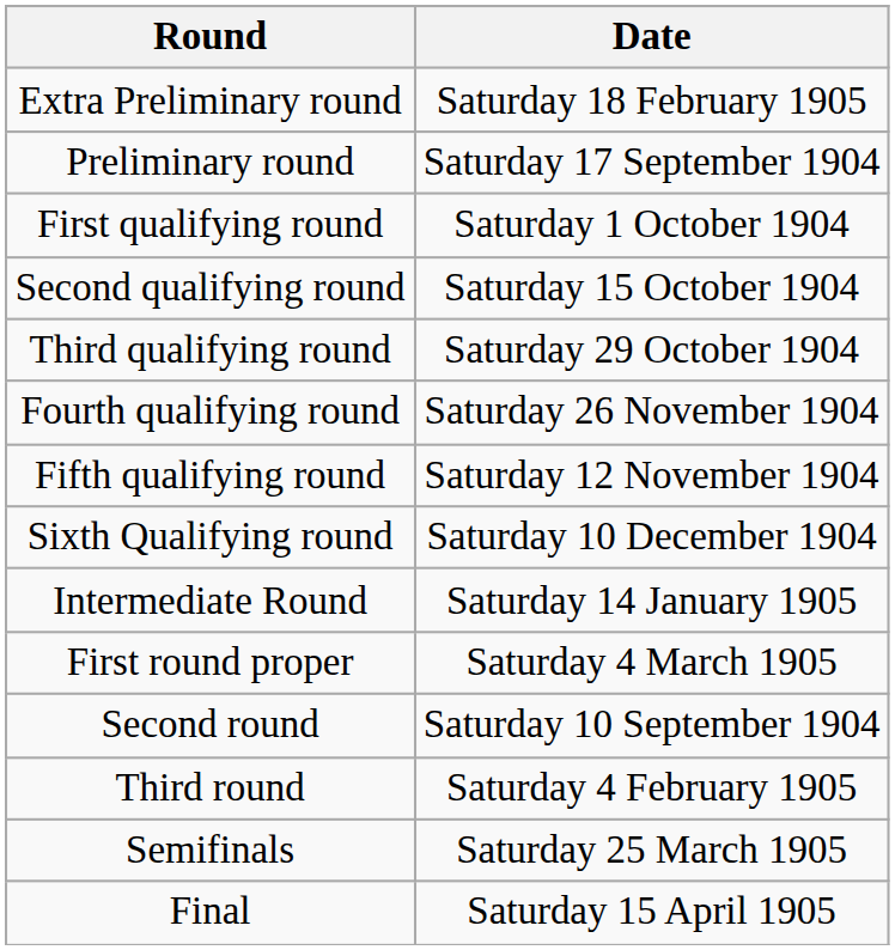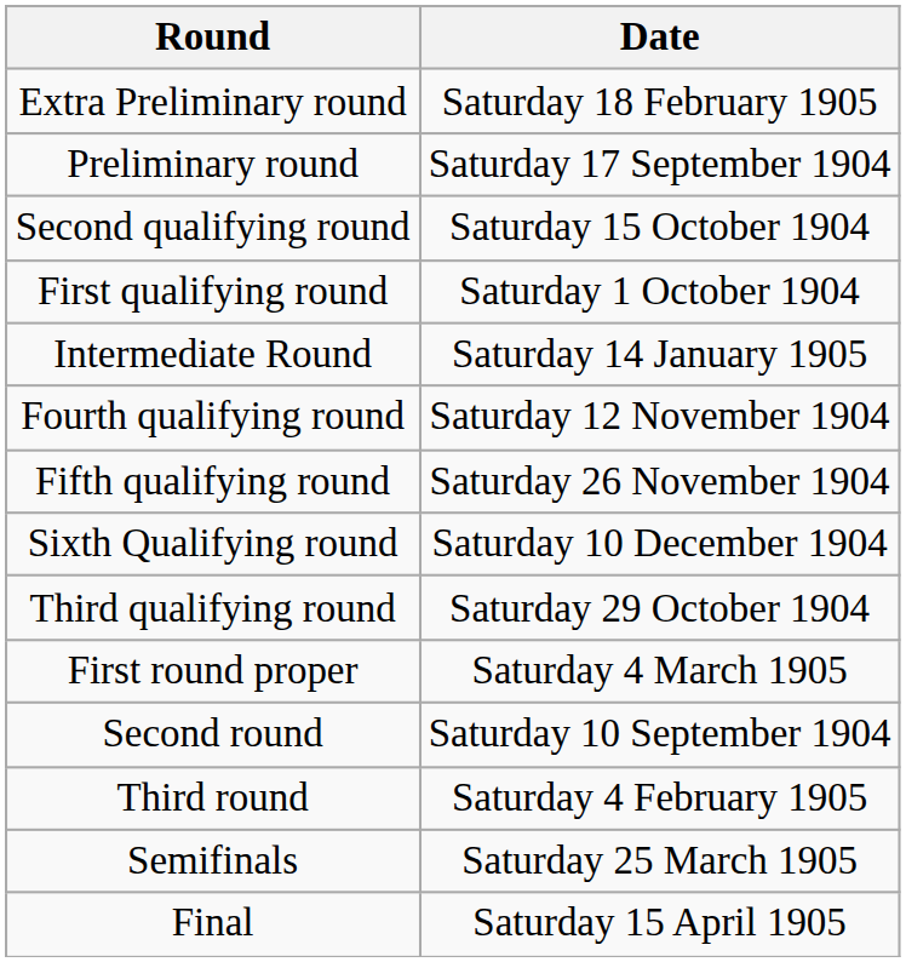rows swapped: First qualifying round <-> Second qualifying round
rows swapped: Third qualifying round <-> Intermediate Round
Fourth qualifying round | Date: Saturday 26 November 1904 -> Saturday 12 November 1904
Fifth qualifying round | Date: Saturday 12 November 1904 -> Saturday 26 November 1904
